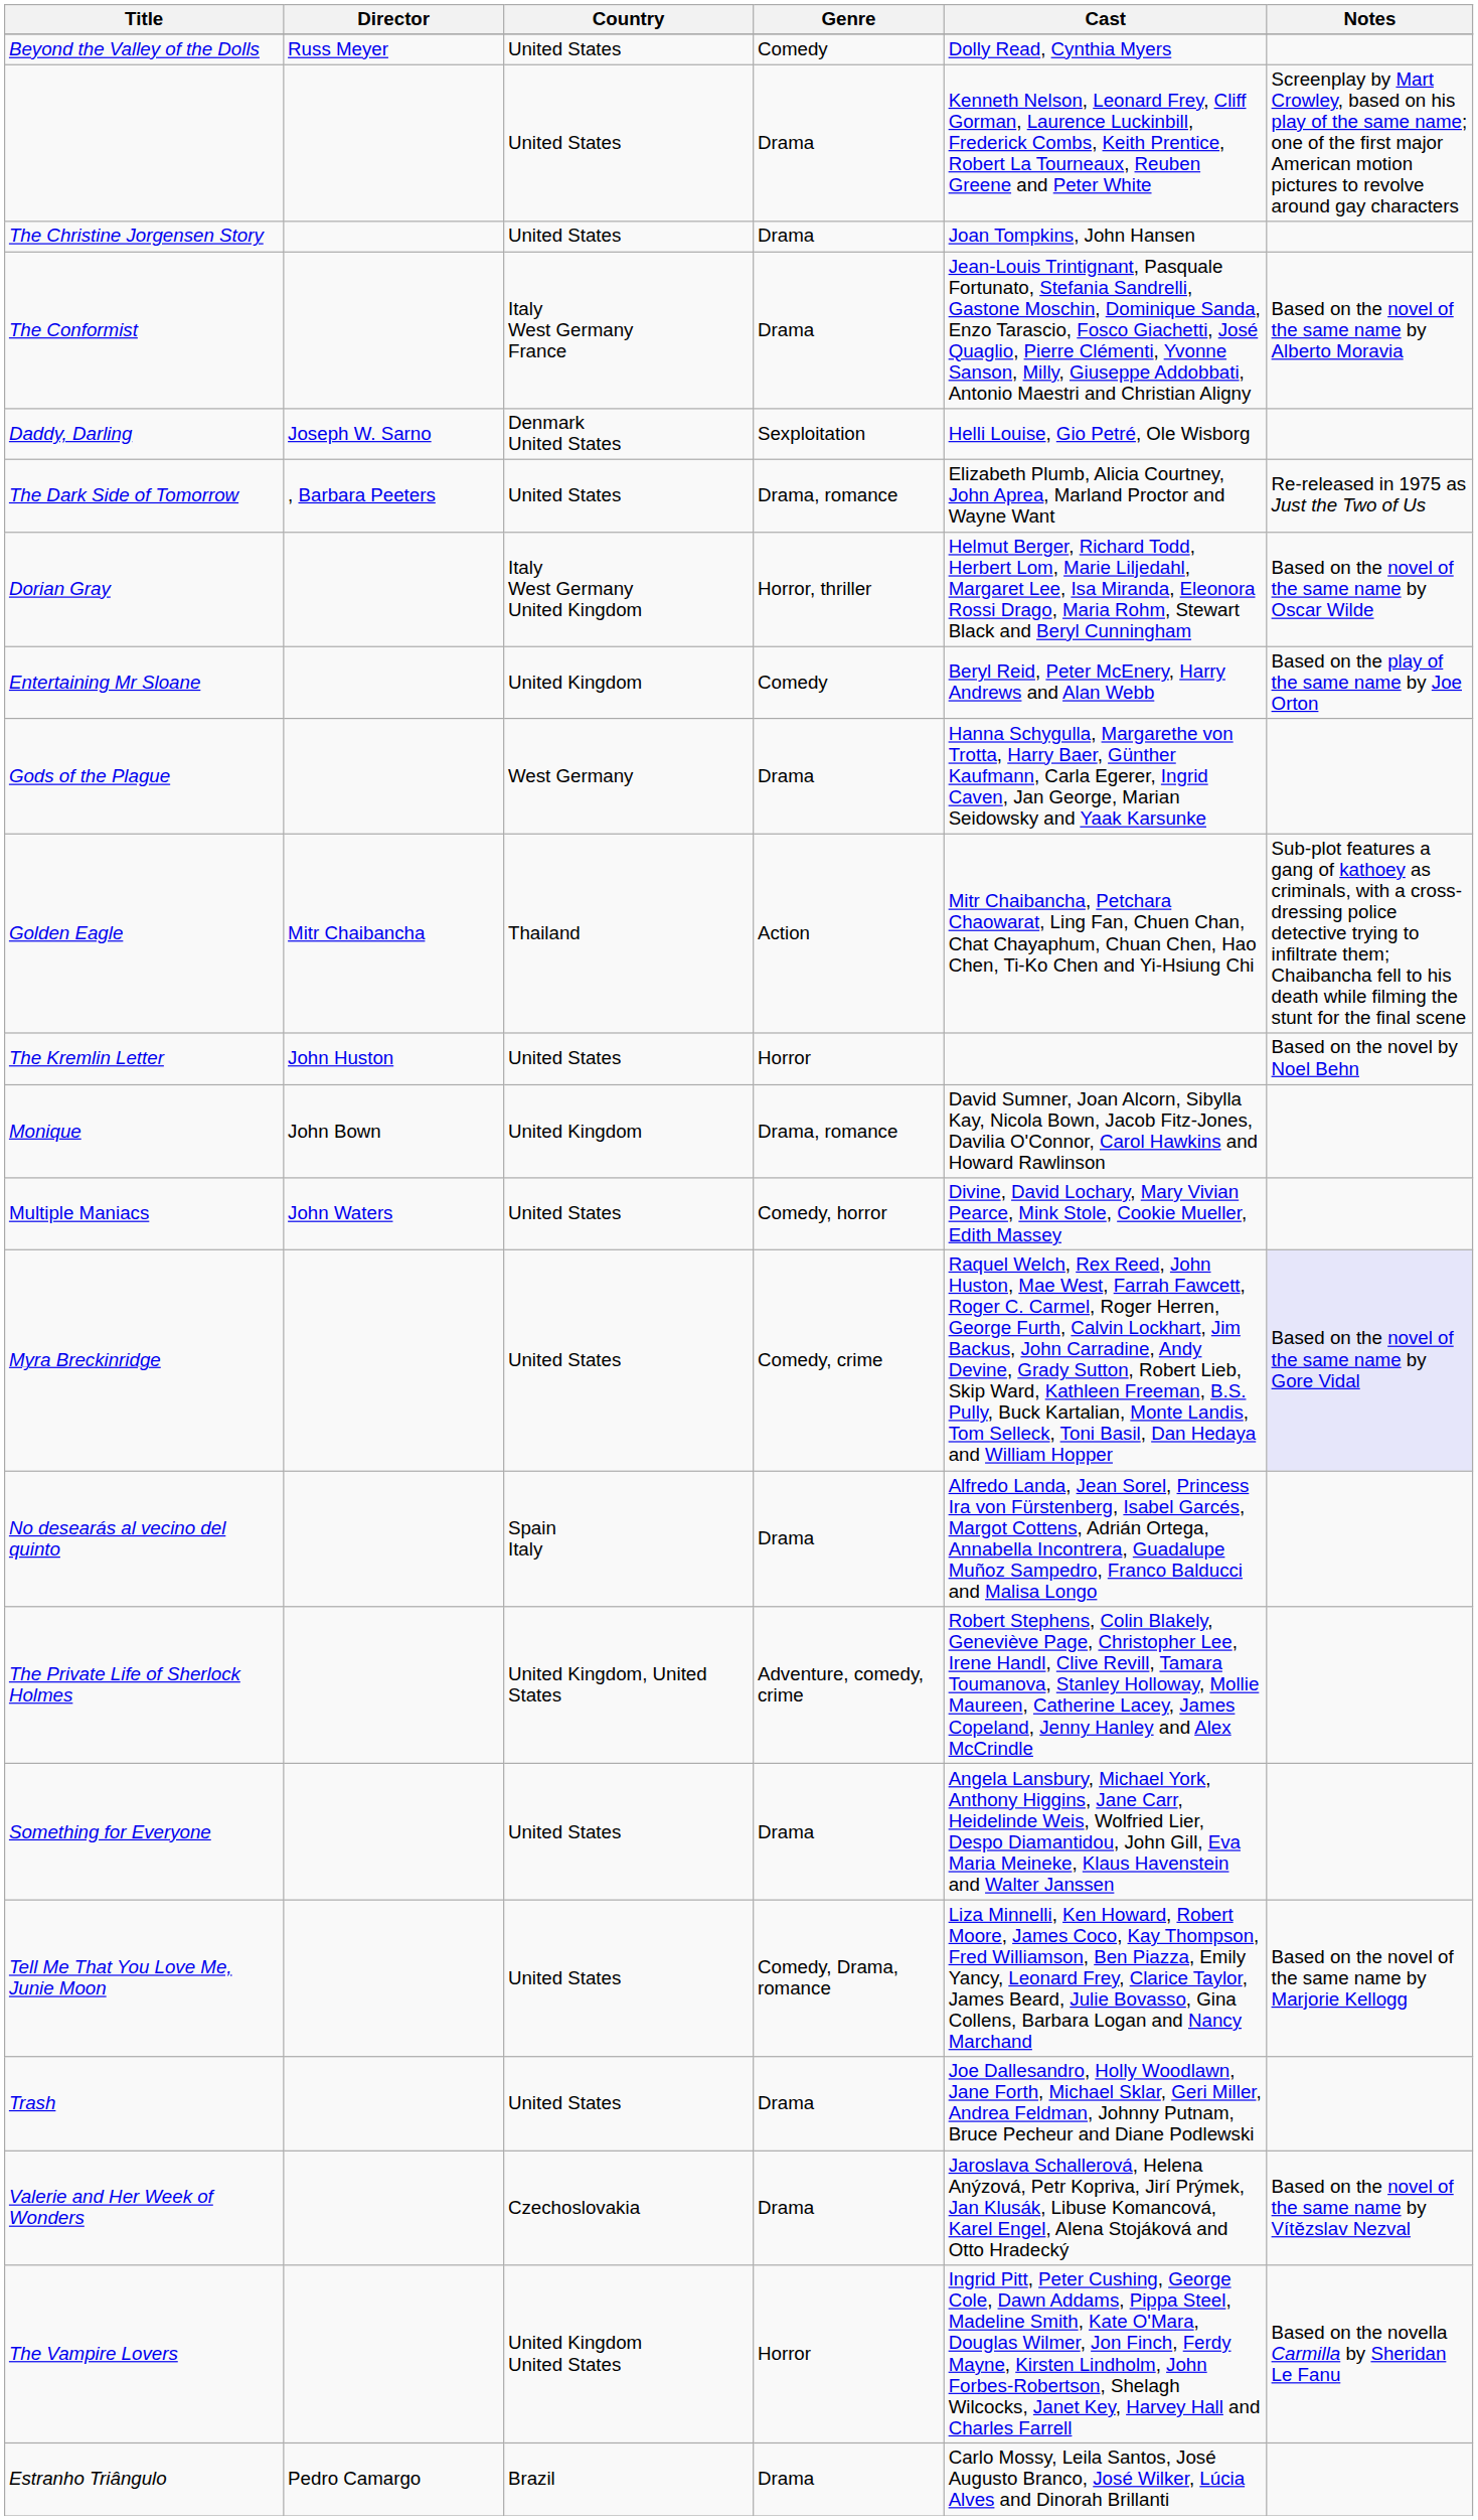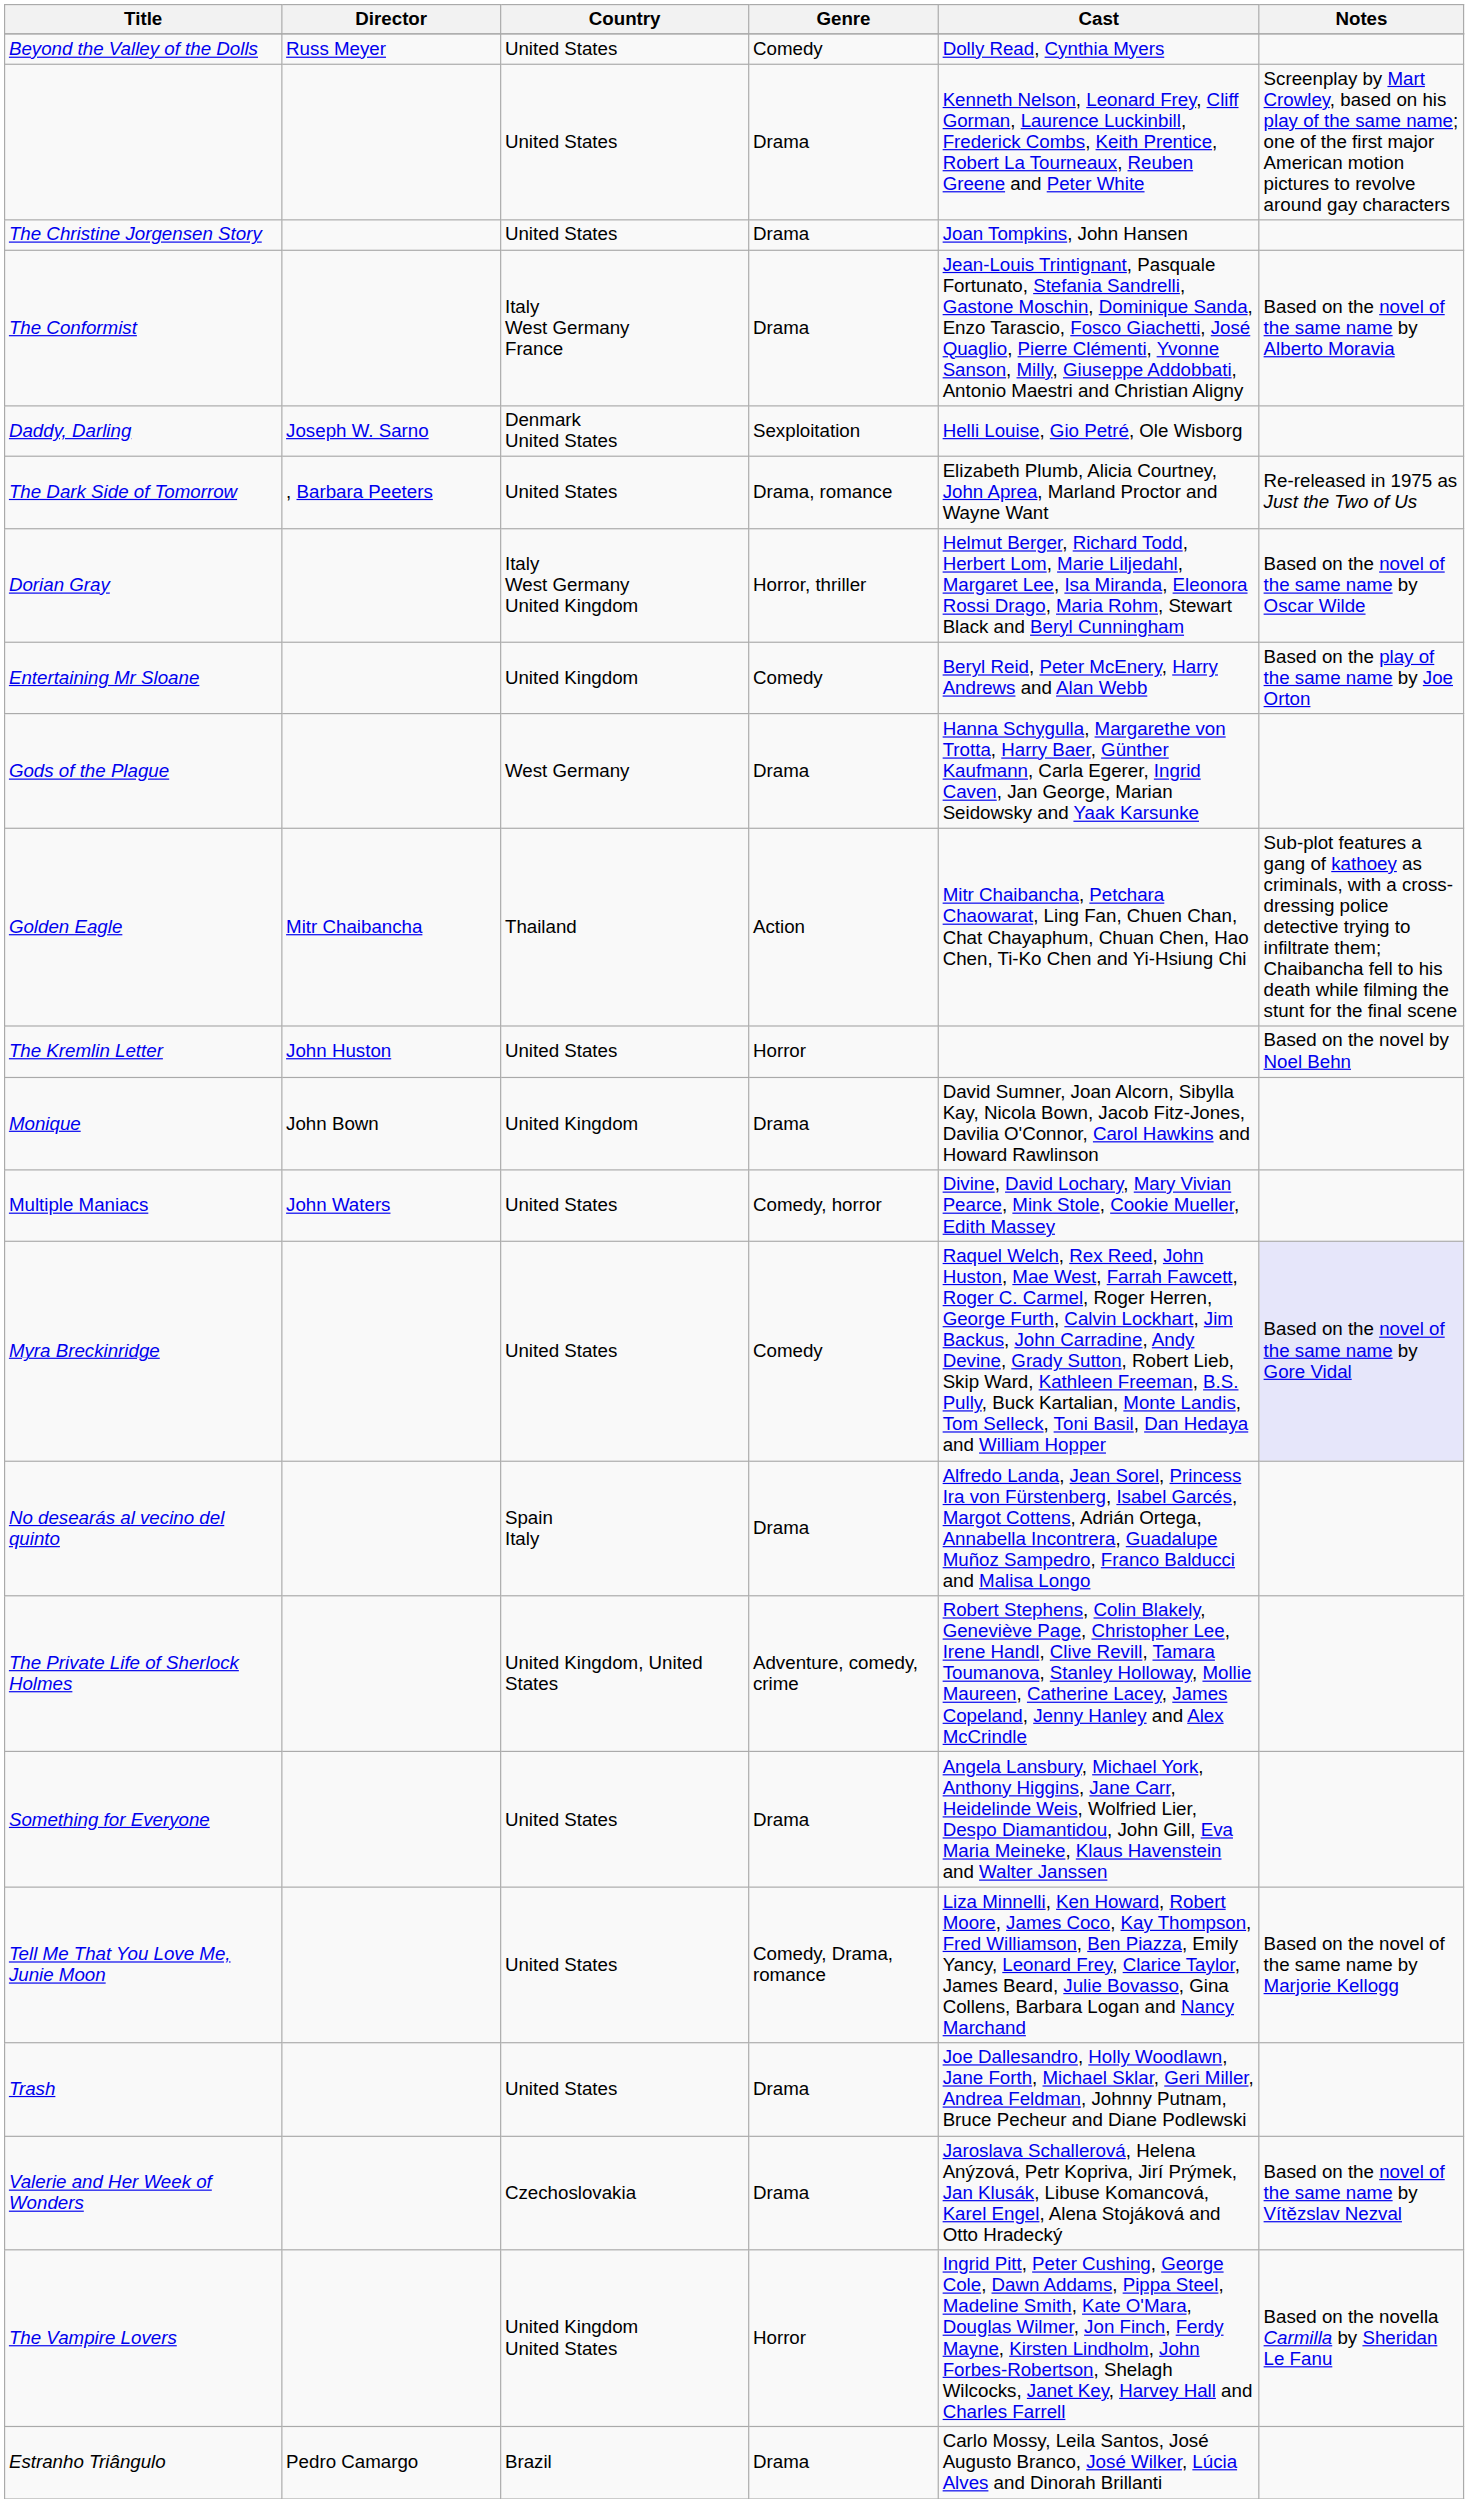Monique | Genre: Drama, romance -> Drama
Myra Breckinridge | Genre: Comedy, crime -> Comedy
